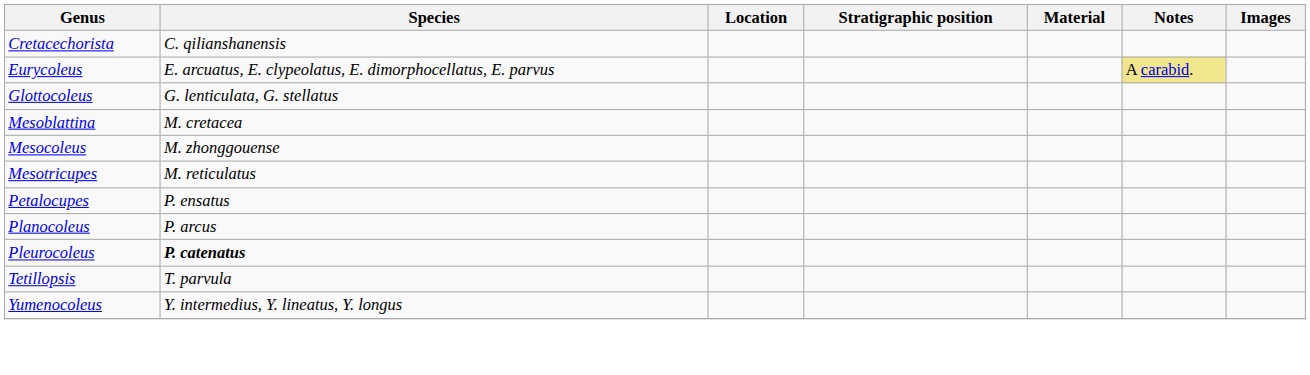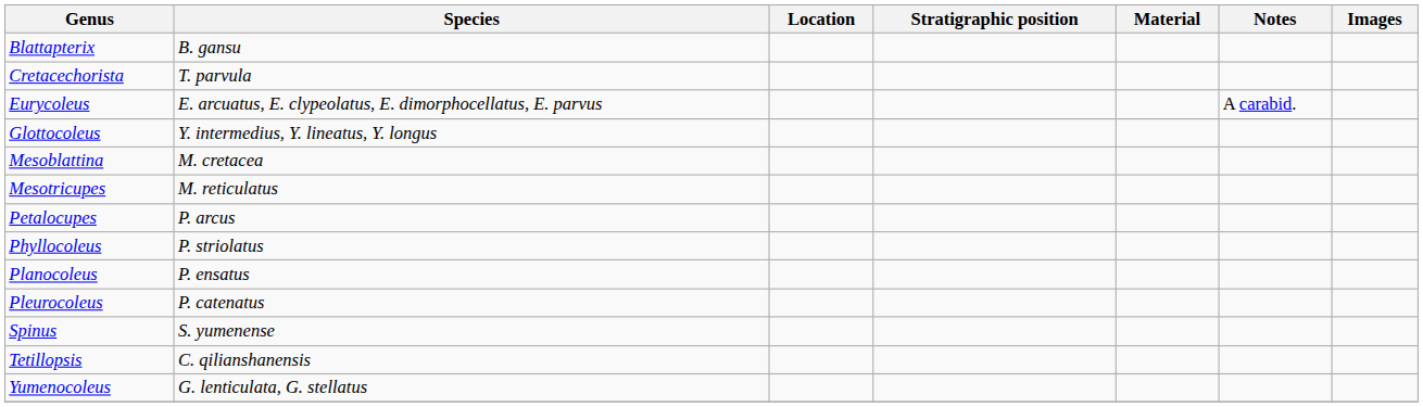+ row: Blattapterix | B. gansu
Cretacechorista | Species: C. qilianshanensis -> T. parvula
Eurycoleus | Notes: khaki background -> no background
Glottocoleus | Species: G. lenticulata, G. stellatus -> Y. intermedius, Y. lineatus, Y. longus
- row: Mesocoleus | M. zhonggouense
Petalocupes | Species: P. ensatus -> P. arcus
+ row: Phyllocoleus | P. striolatus
Planocoleus | Species: P. arcus -> P. ensatus
Pleurocoleus | Species: bold -> normal
+ row: Spinus | S. yumenense
Tetillopsis | Species: T. parvula -> C. qilianshanensis
Yumenocoleus | Species: Y. intermedius, Y. lineatus, Y. longus -> G. lenticulata, G. stellatus
